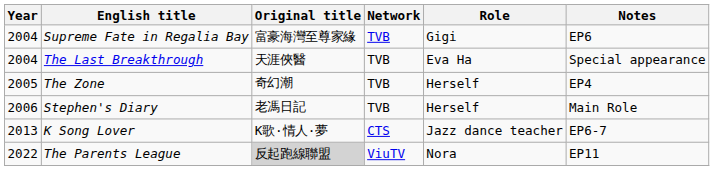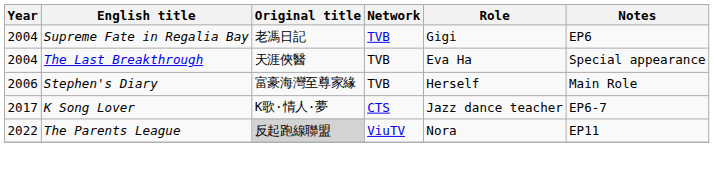Supreme Fate in Regalia Bay | Original title: 富豪海灣至尊家緣 -> 老馮日記
- row: 2005 | The Zone | 奇幻潮 | TVB | Herself | EP4
Stephen's Diary | Original title: 老馮日記 -> 富豪海灣至尊家緣
K Song Lover | Year: 2013 -> 2017
